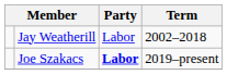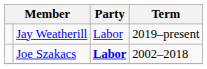Jay Weatherill | Term: 2002–2018 -> 2019–present
Joe Szakacs | Term: 2019–present -> 2002–2018
